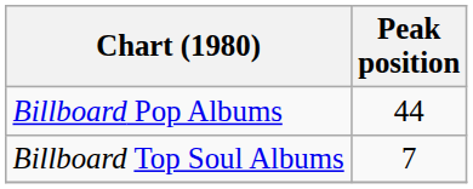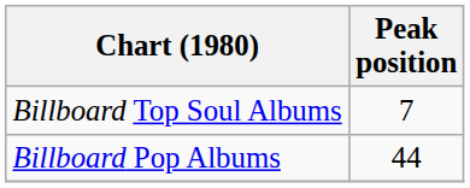rows swapped: Billboard Pop Albums <-> Billboard Top Soul Albums
